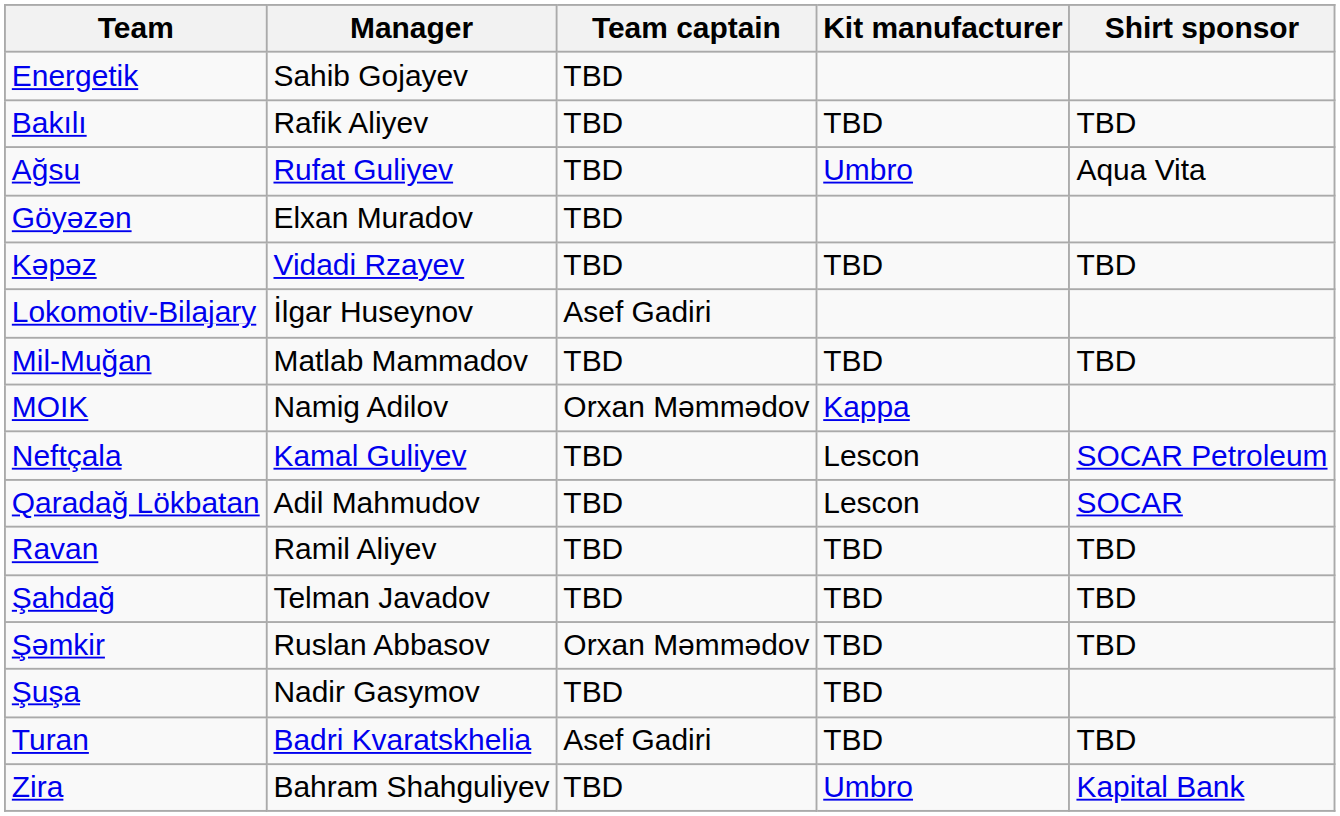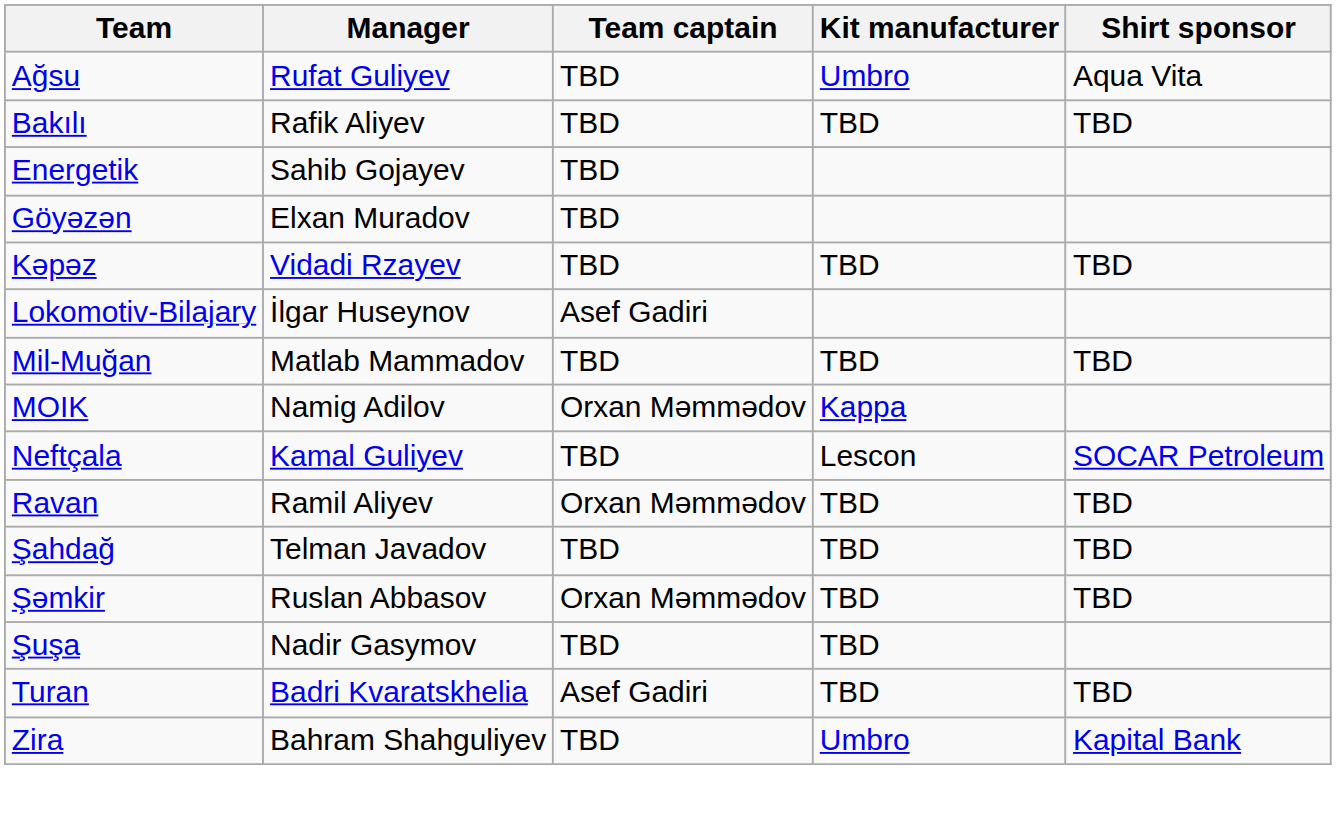rows swapped: Ağsu <-> Energetik
- row: Qaradağ Lökbatan | Adil Mahmudov | TBD | Lescon | SOCAR
Ravan | Team captain: TBD -> Orxan Məmmədov
